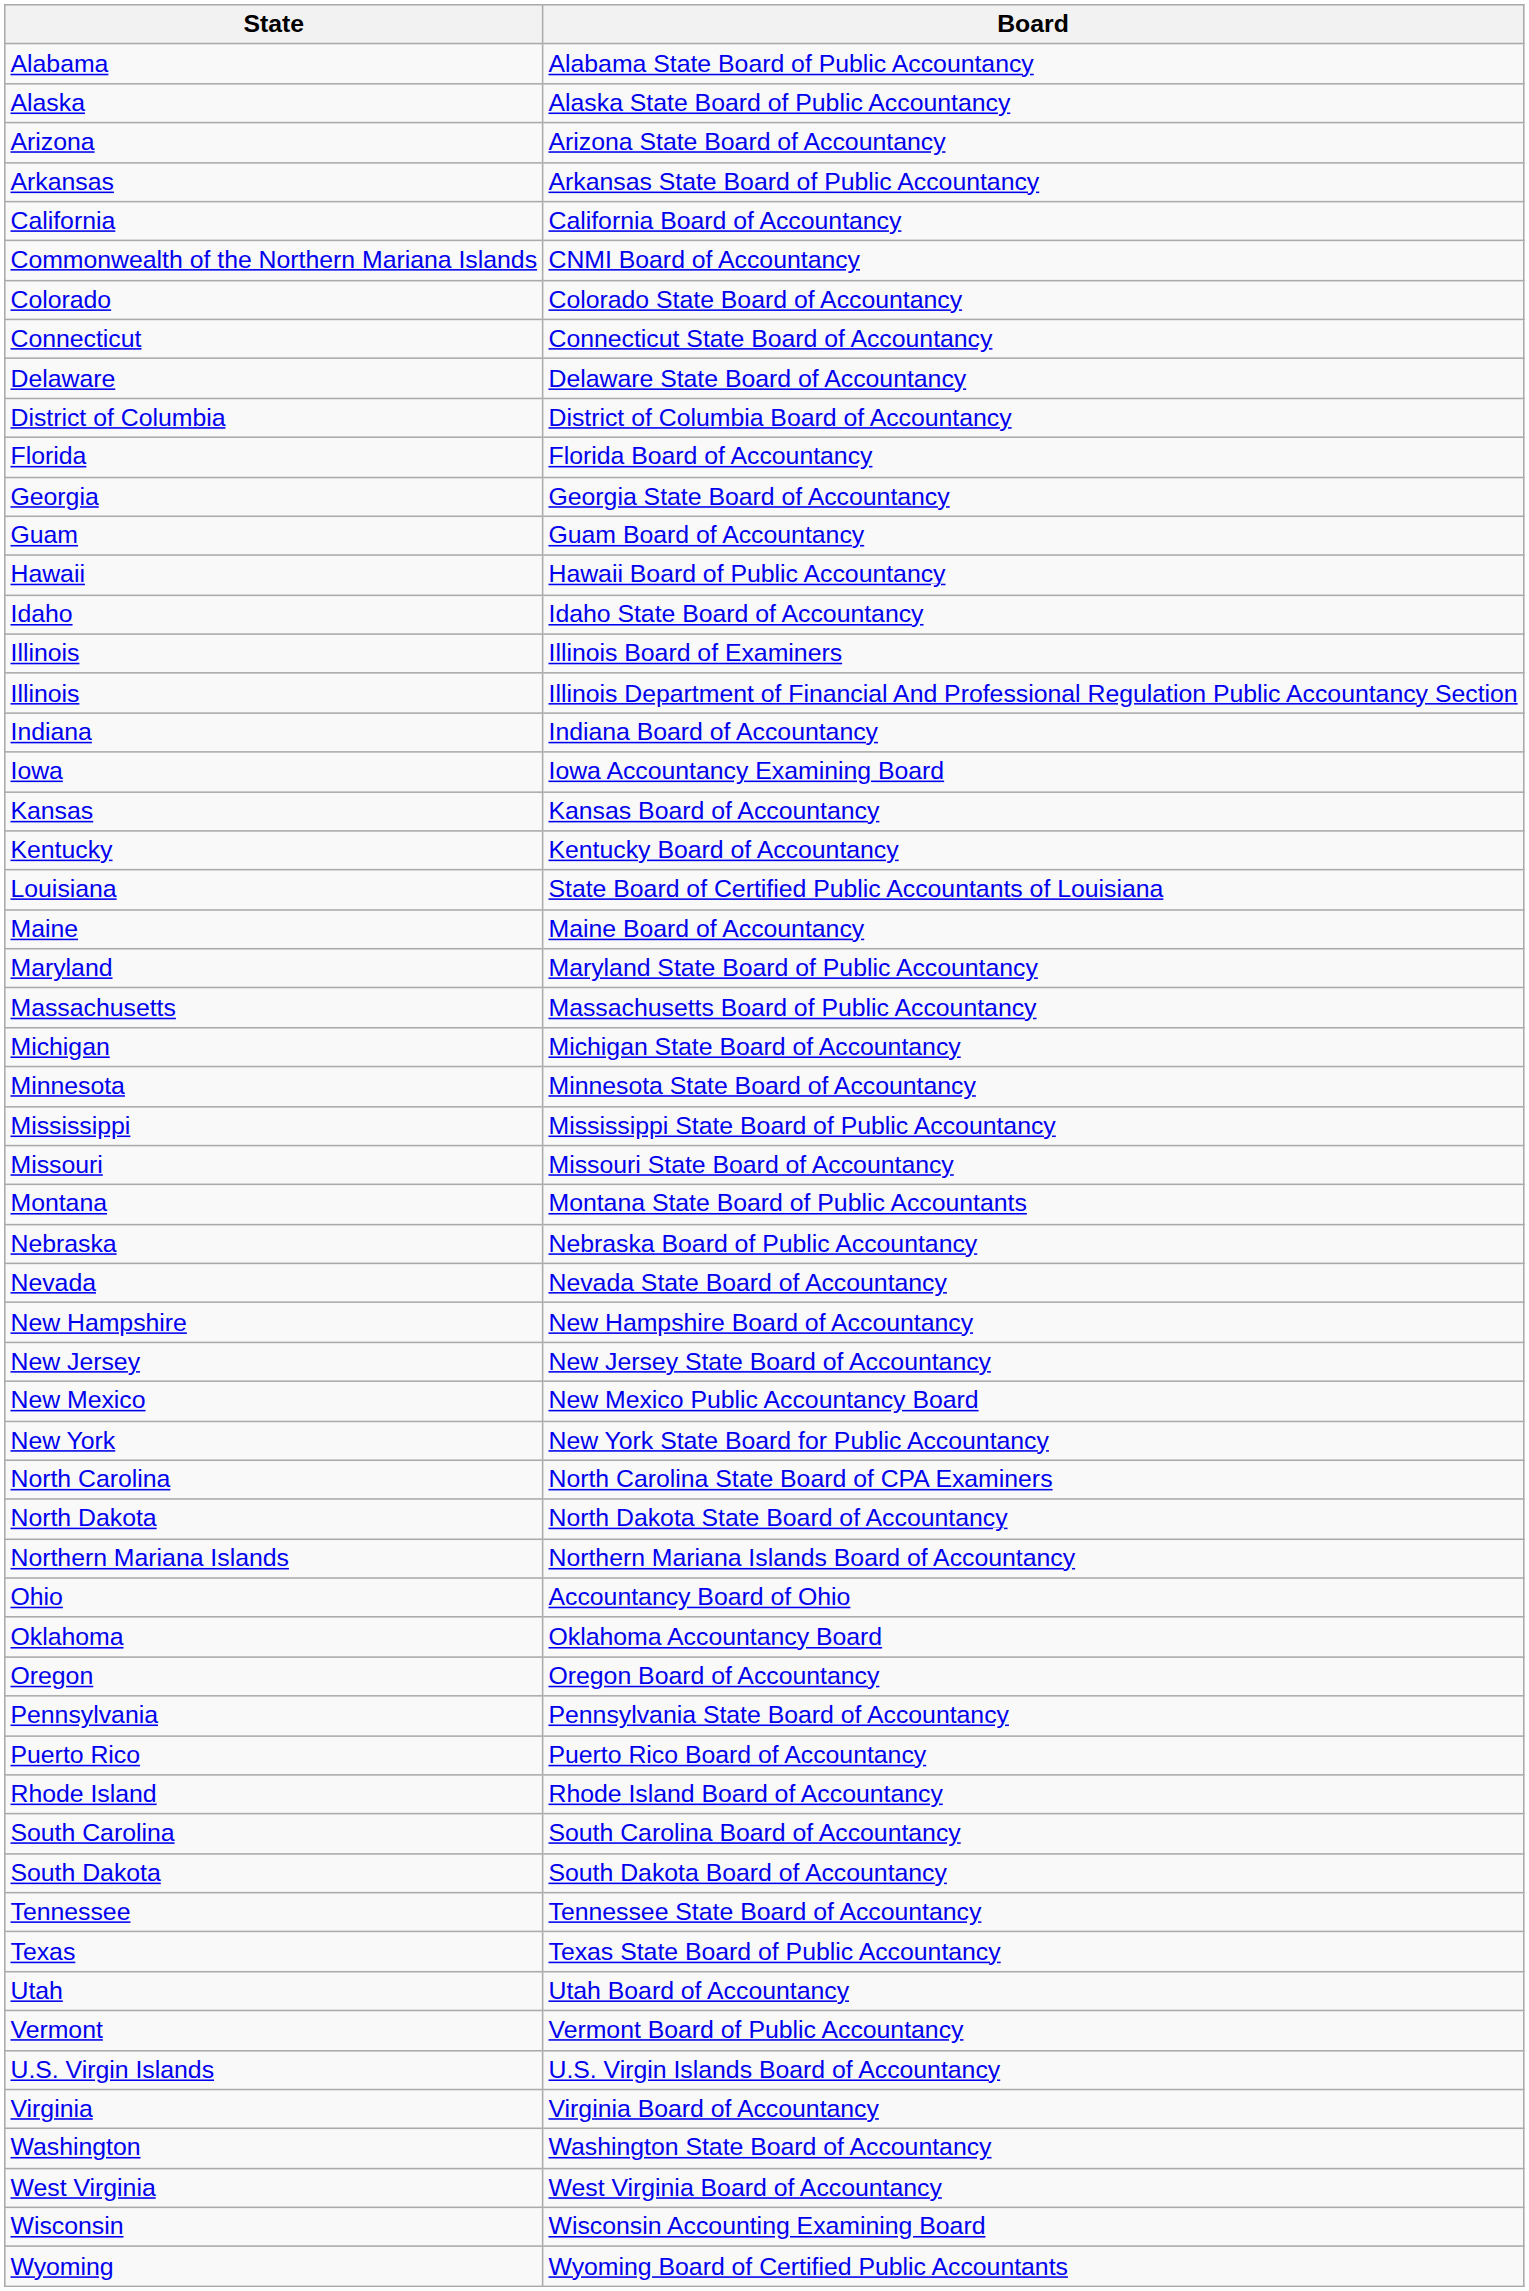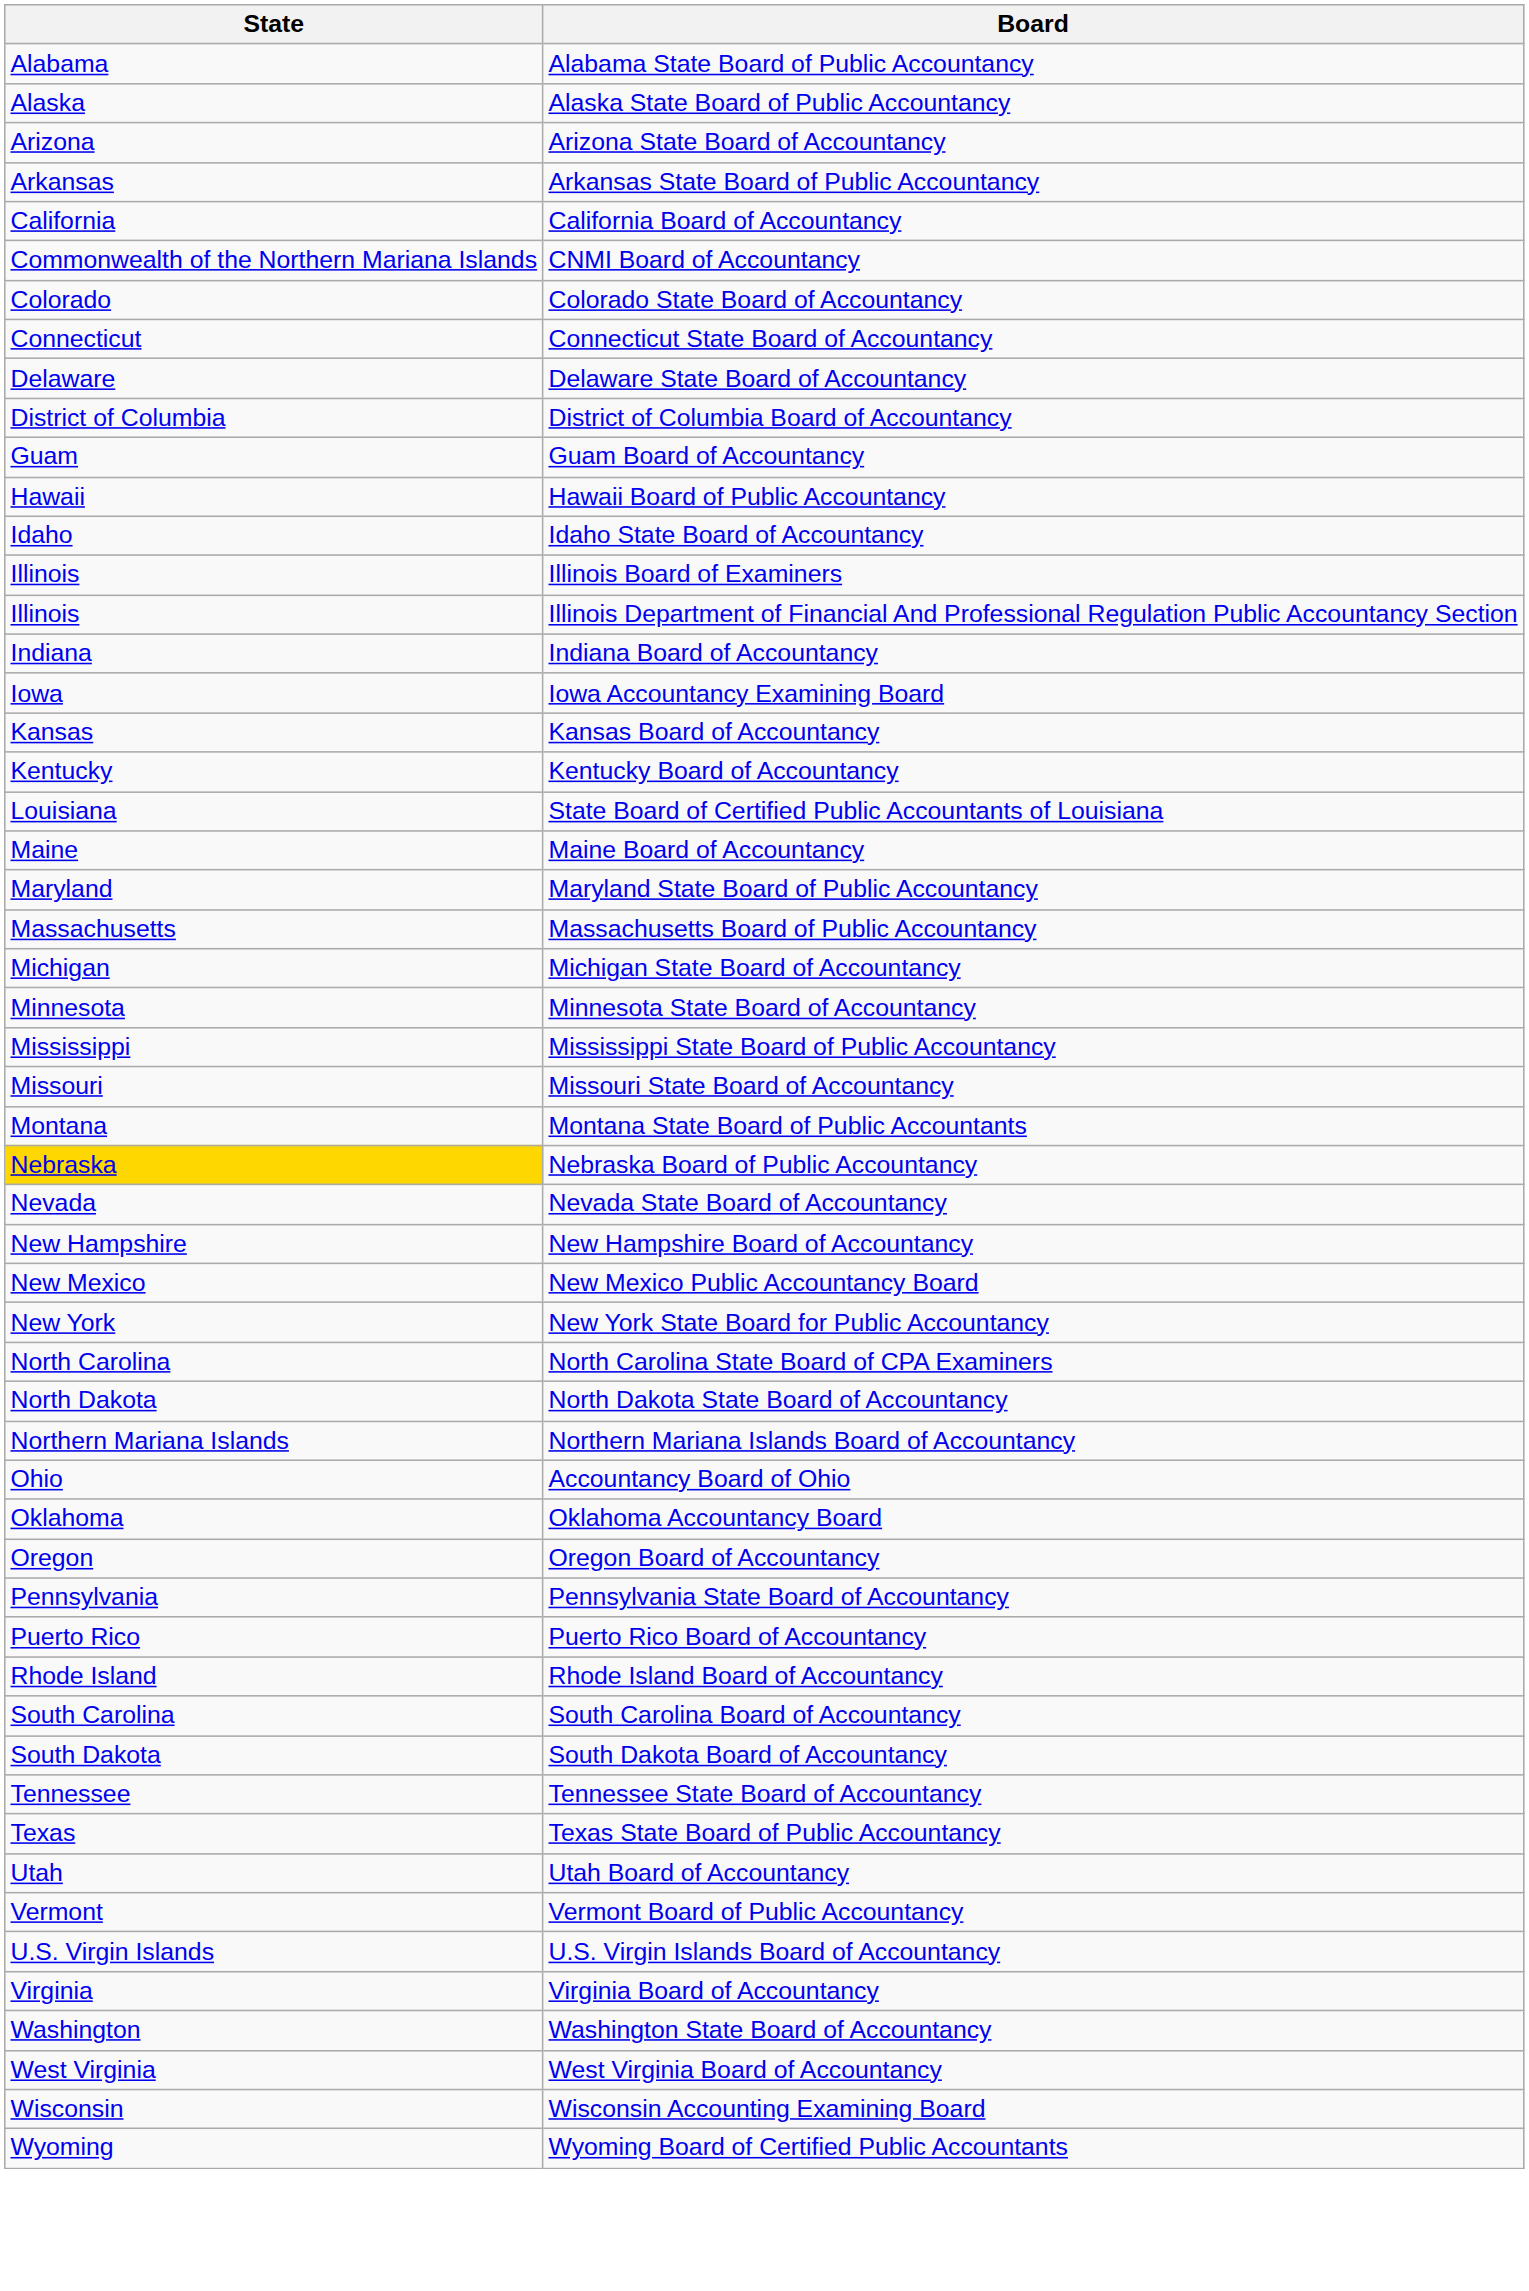- row: Florida | Florida Board of Accountancy
- row: Georgia | Georgia State Board of Accountancy
Nebraska Board of Public Accountancy | State: no background -> gold background
- row: New Jersey | New Jersey State Board of Accountancy
